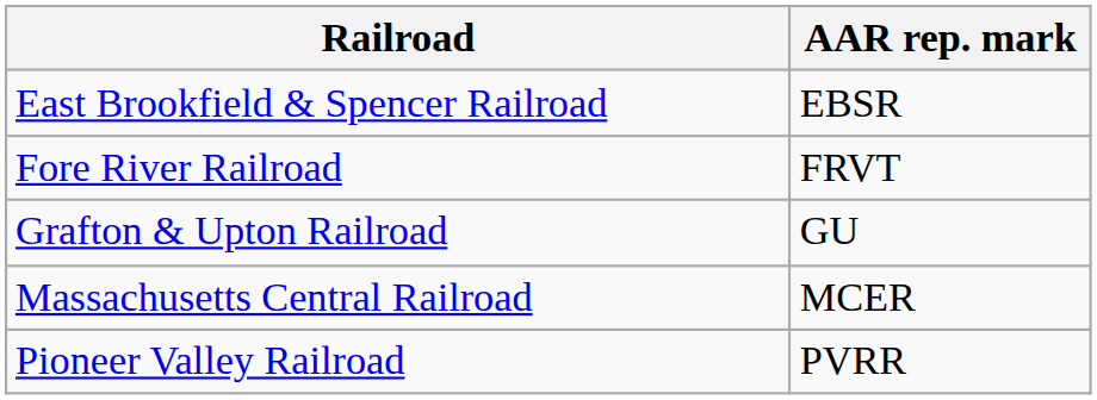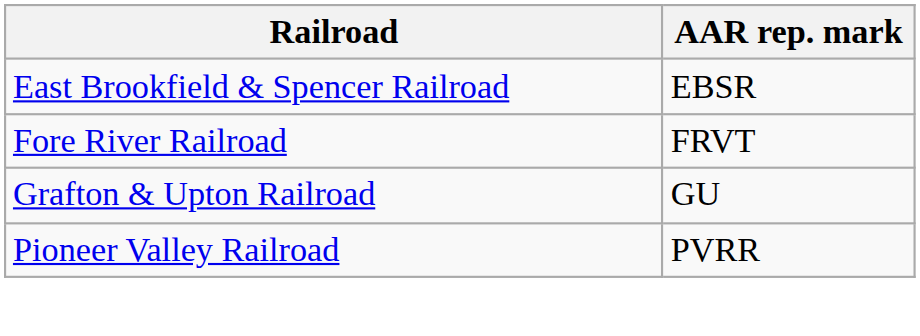- row: Massachusetts Central Railroad | MCER
